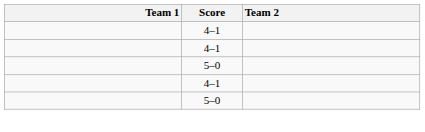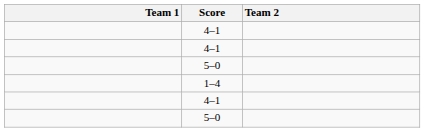+ row: 1–4
